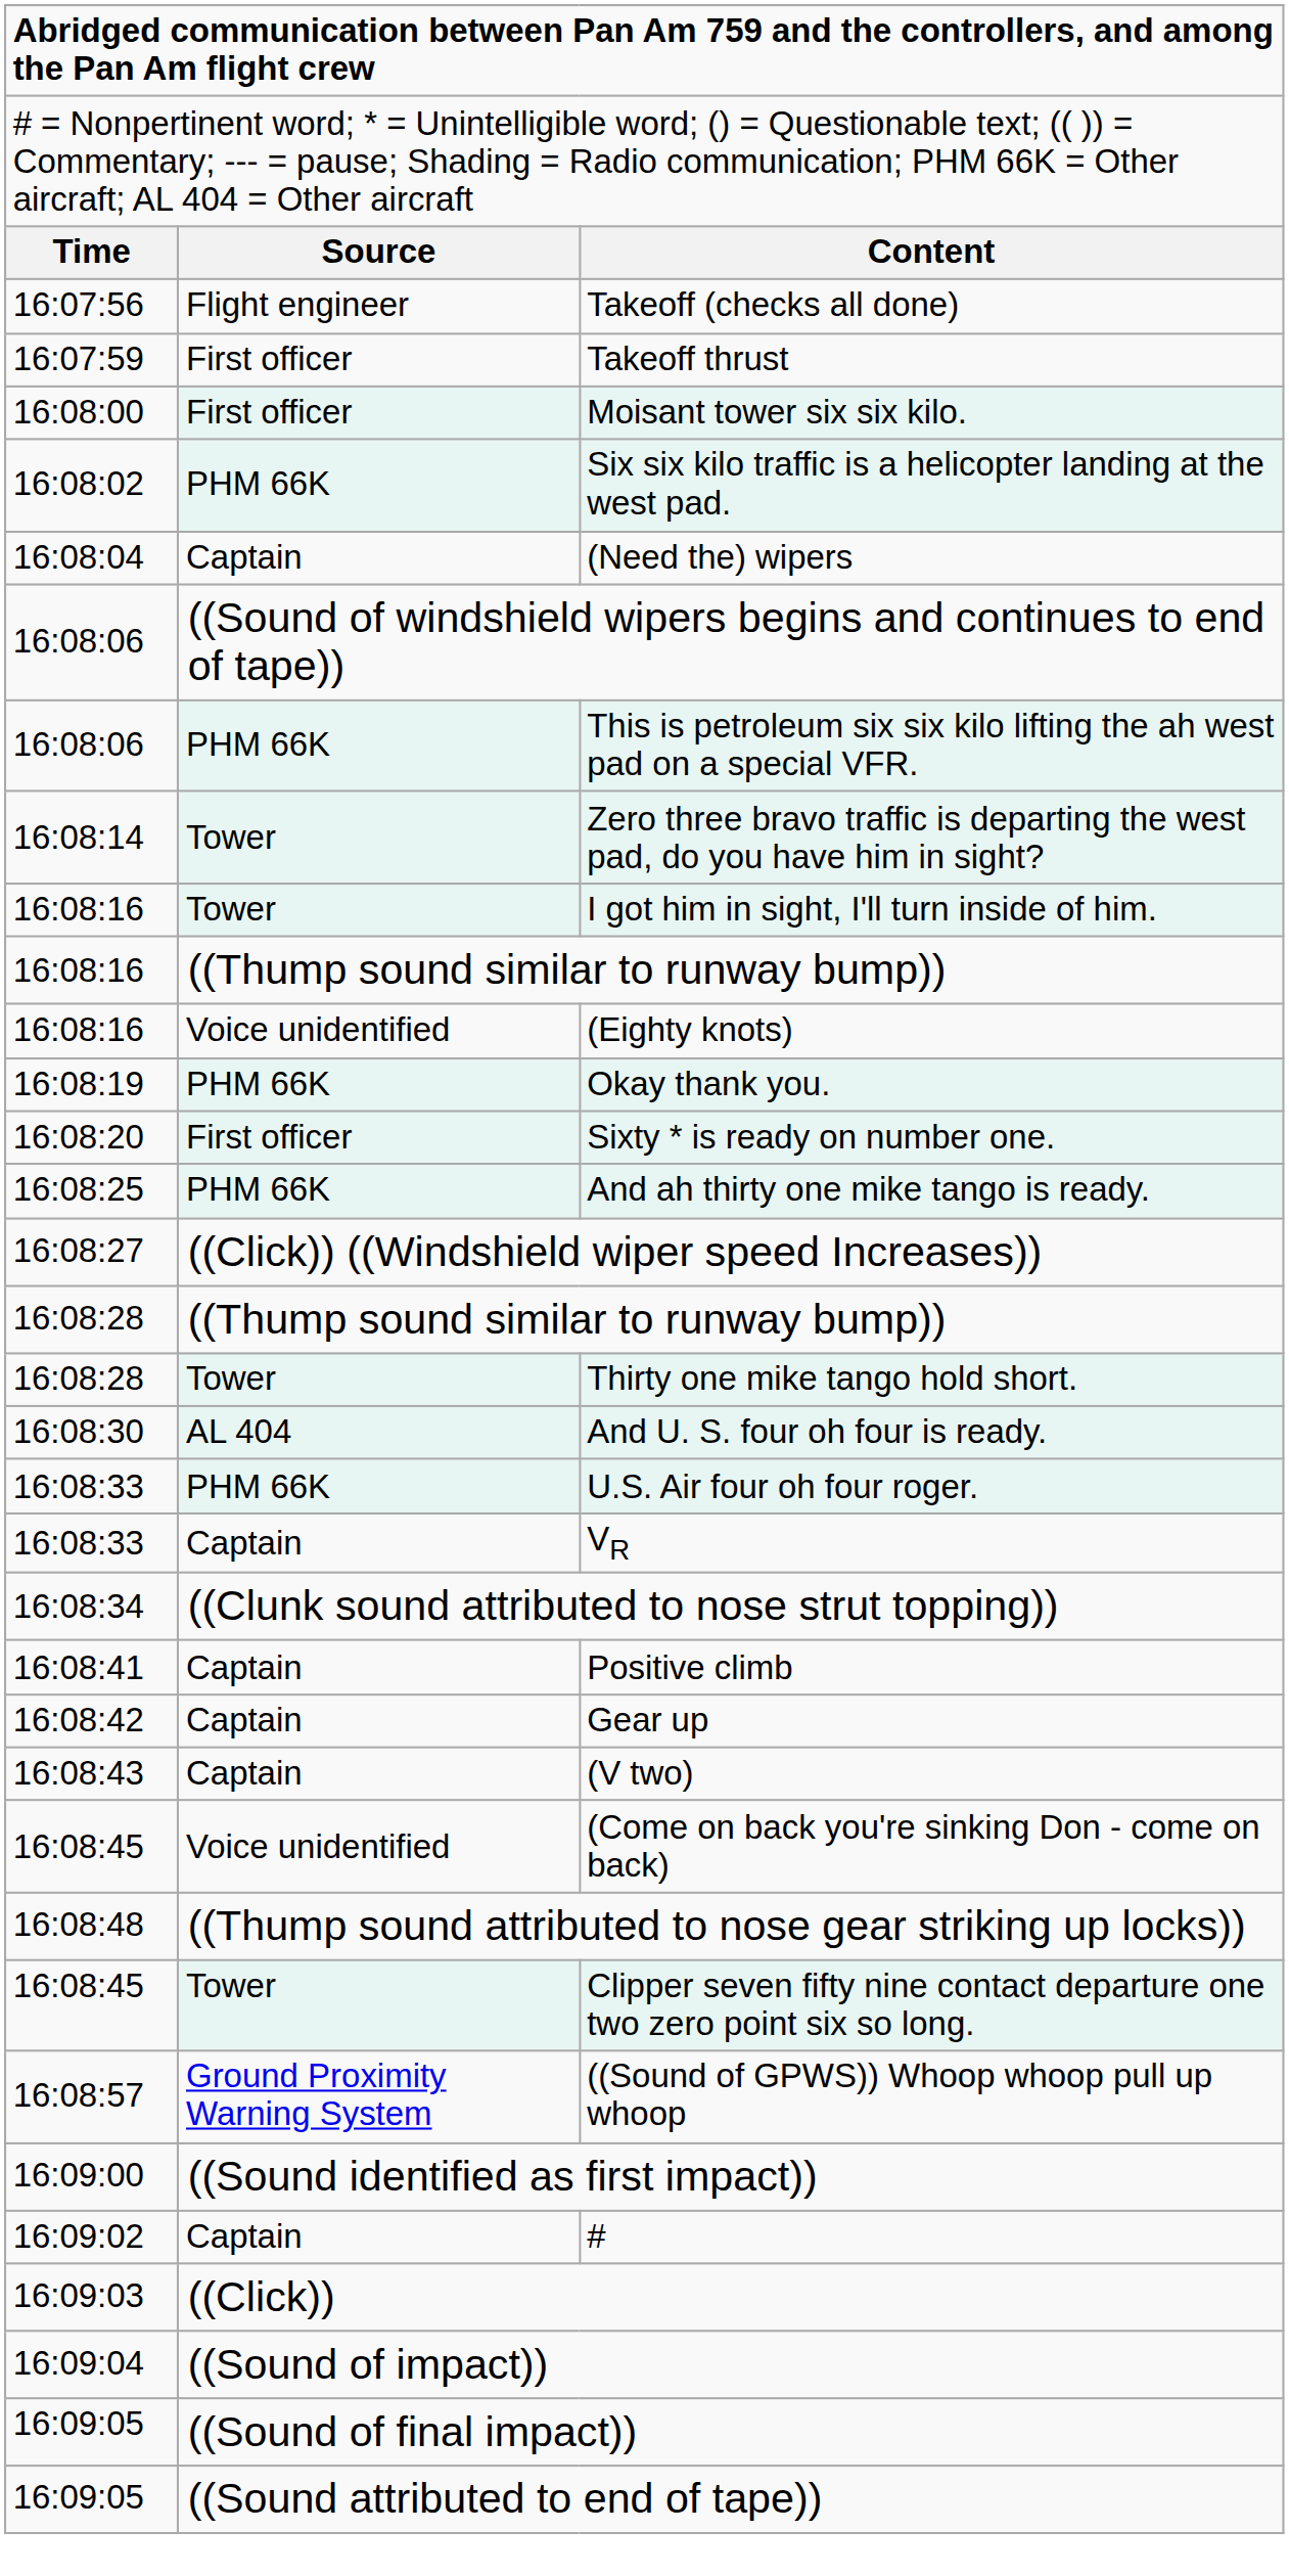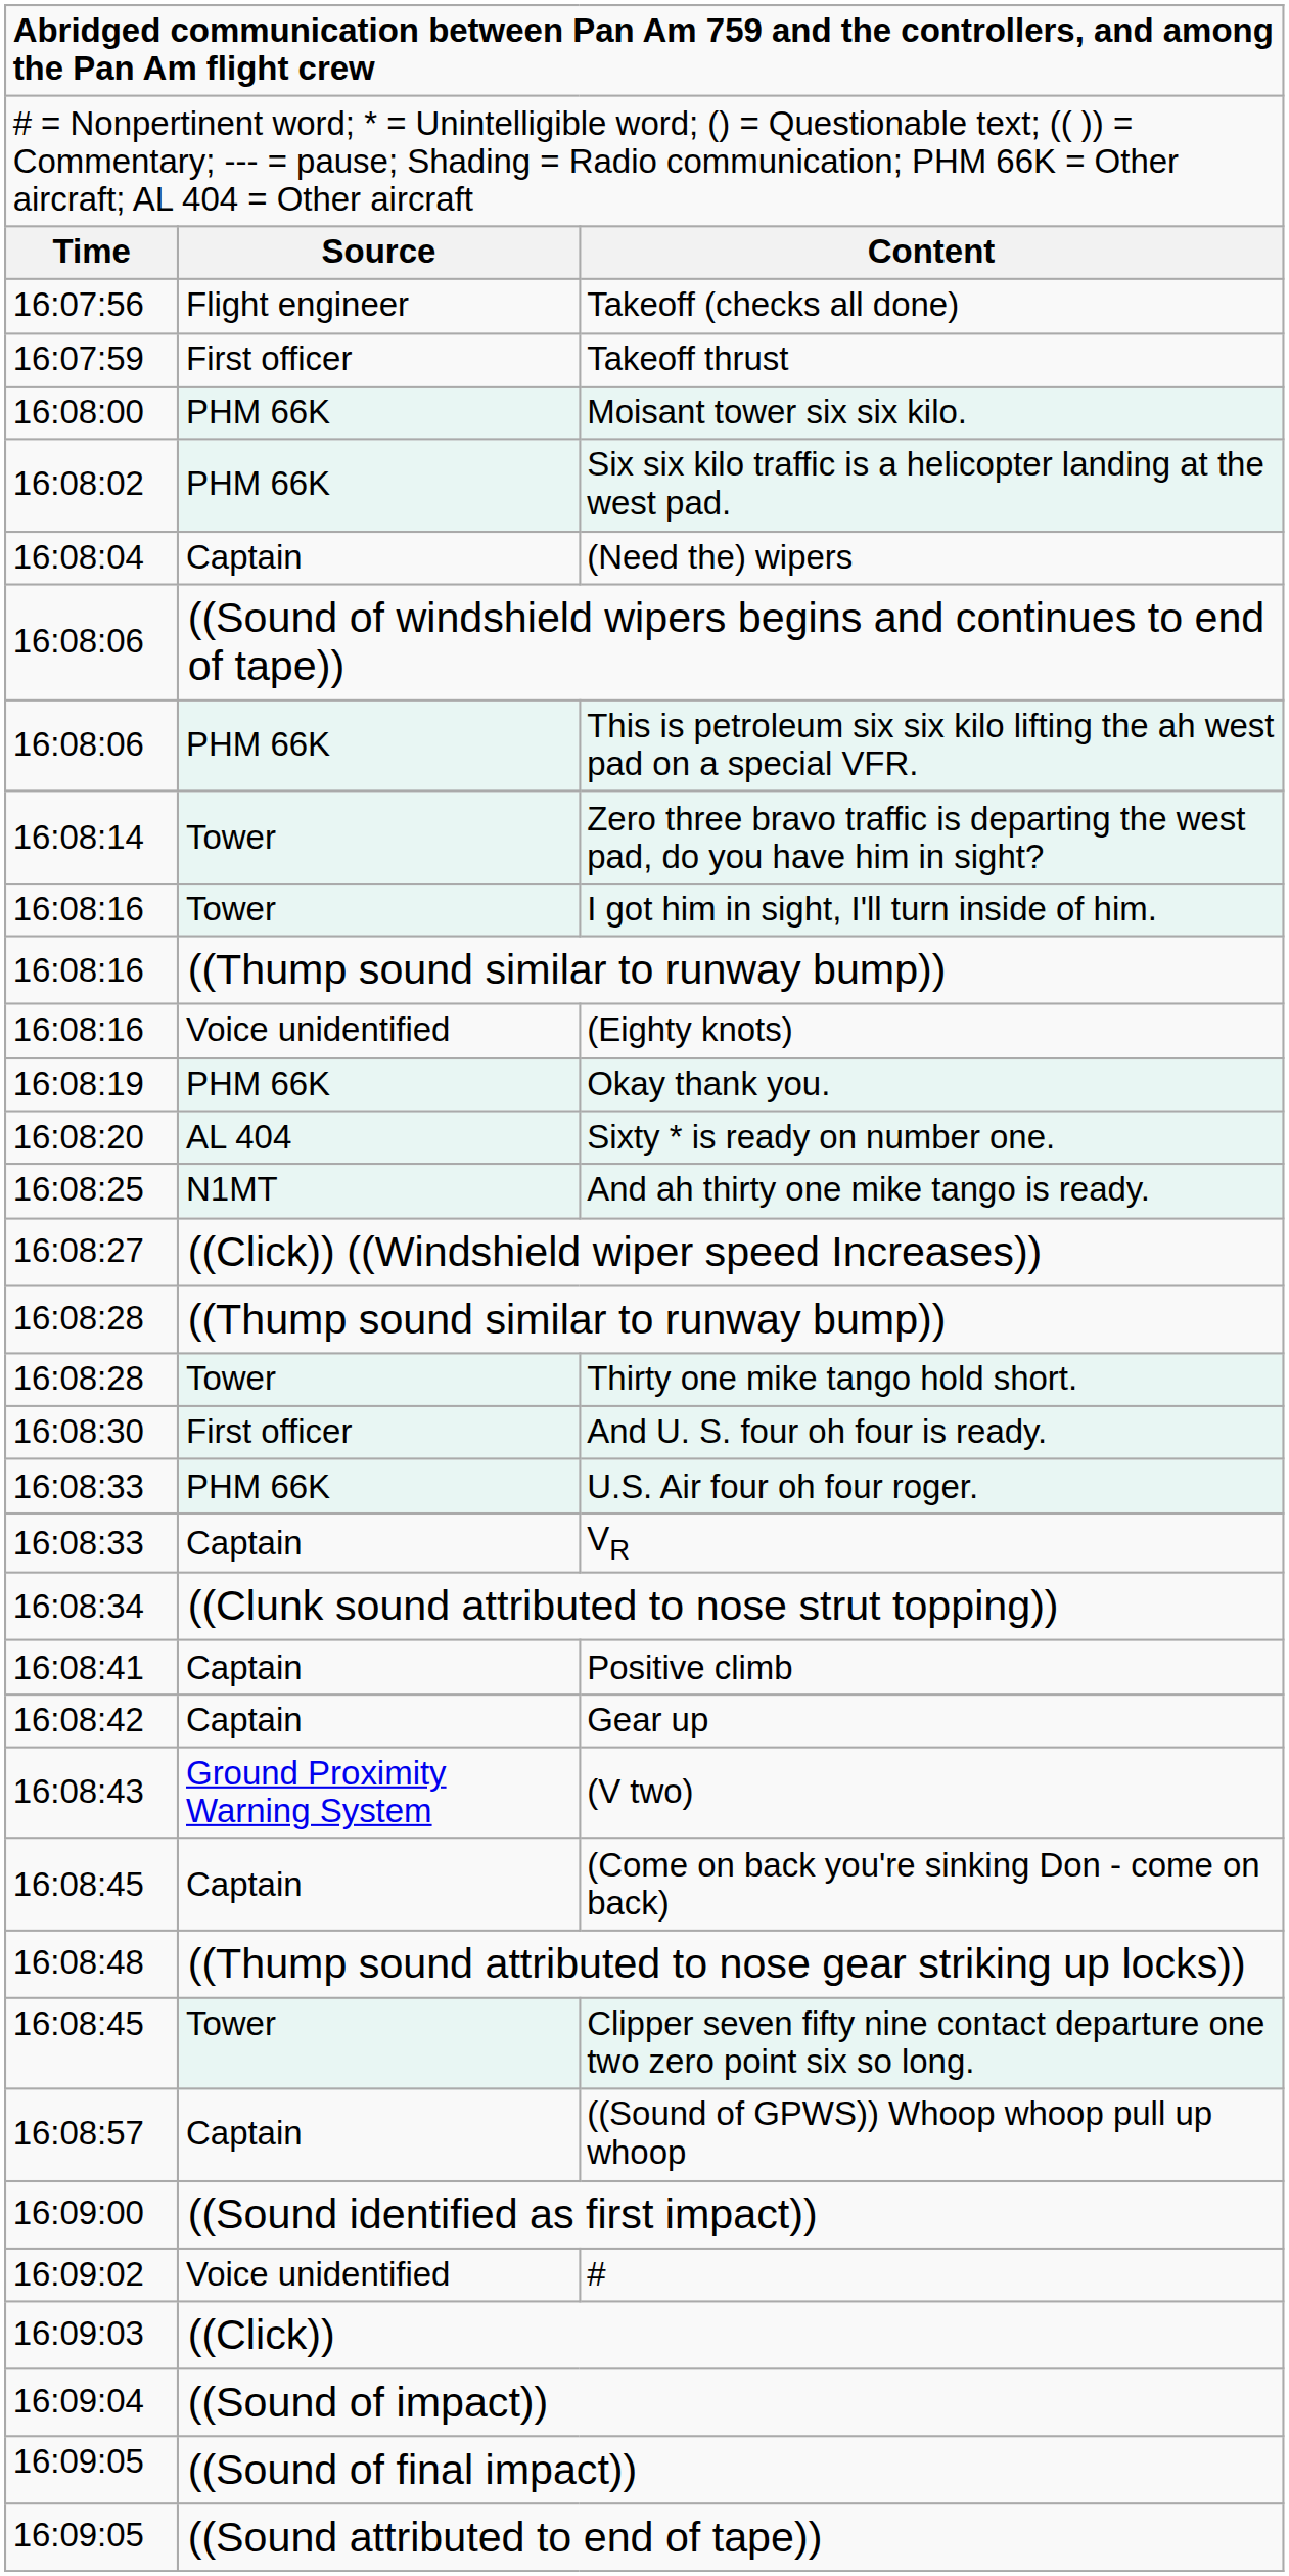Moisant tower six six kilo. | column 2: First officer -> PHM 66K
Sixty * is ready on number one. | column 2: First officer -> AL 404
And ah thirty one mike tango is ready. | column 2: PHM 66K -> N1MT
And U. S. four oh four is ready. | column 2: AL 404 -> First officer
(V two) | column 2: Captain -> Ground Proximity Warning System
(Come on back you're sinking Don - come on back) | column 2: Voice unidentified -> Captain
((Sound of GPWS)) Whoop whoop pull up whoop | column 2: Ground Proximity Warning System -> Captain
# | column 2: Captain -> Voice unidentified
